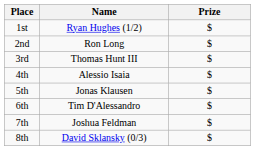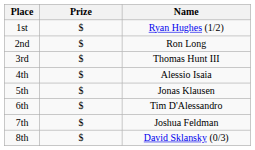columns swapped: Name <-> Prize
